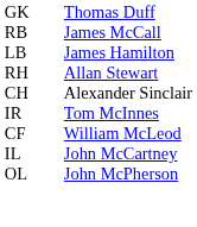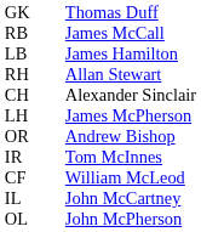+ row: LH | James McPherson
+ row: OR | Andrew Bishop
